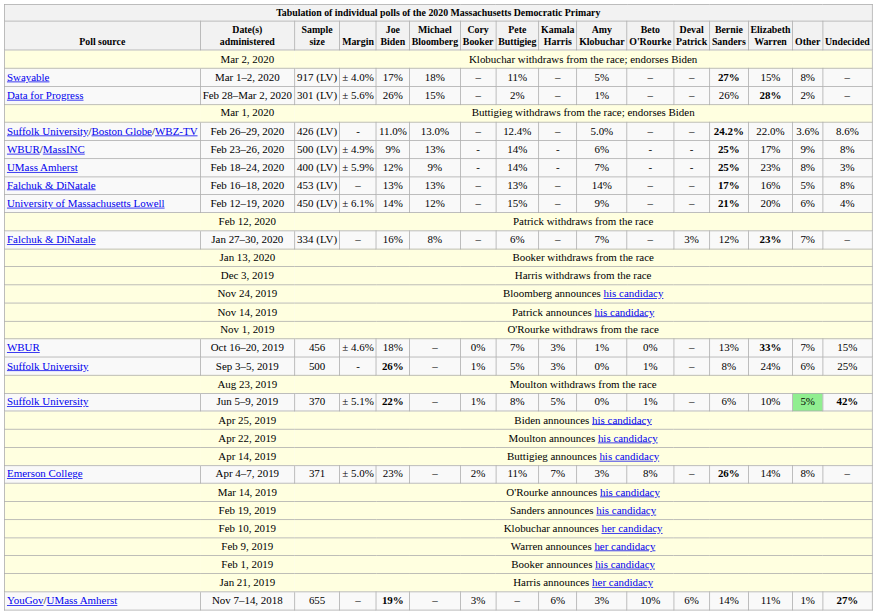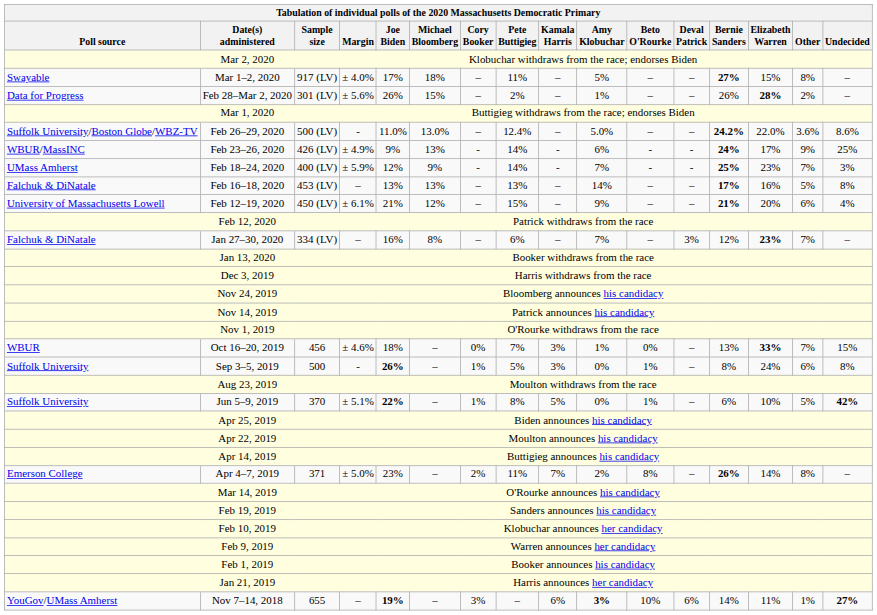Feb 26–29, 2020 | Sample size: 426 (LV) -> 500 (LV)
Feb 23–26, 2020 | Sample size: 500 (LV) -> 426 (LV)
Feb 23–26, 2020 | Bernie Sanders: 25% -> 24%
Feb 23–26, 2020 | Undecided: 8% -> 25%
Feb 18–24, 2020 | Other: 8% -> 7%
Feb 12–19, 2020 | Joe Biden: 14% -> 21%
Sep 3–5, 2019 | Undecided: 25% -> 8%
Jun 5–9, 2019 | Other: lightgreen background -> no background
Apr 4–7, 2019 | Amy Klobuchar: 3% -> 2%
Nov 7–14, 2018 | Amy Klobuchar: normal -> bold
